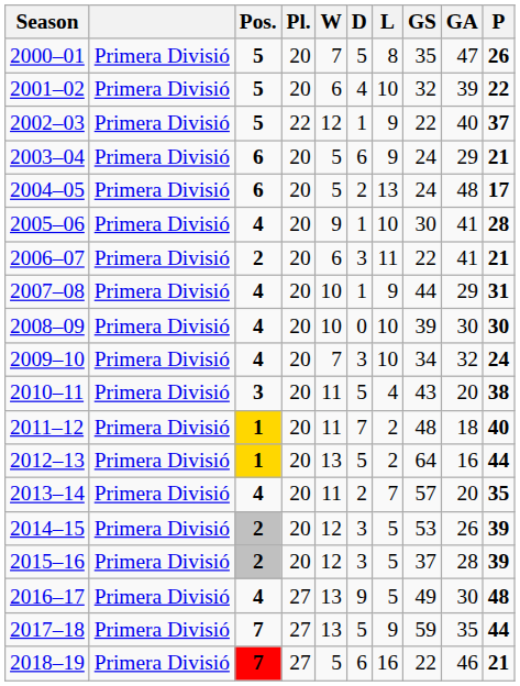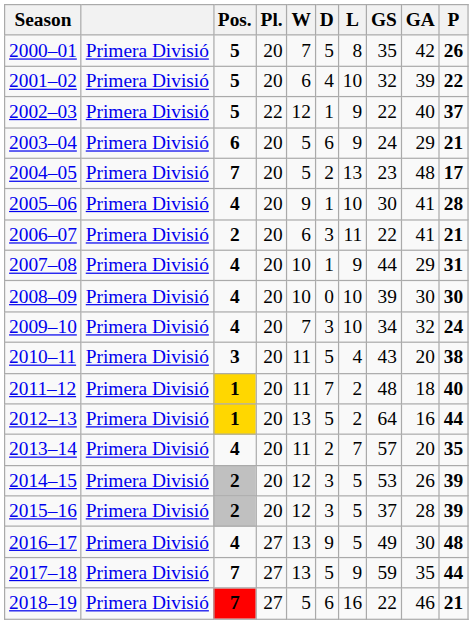2000–01 | GA: 47 -> 42
2004–05 | Pos.: 6 -> 7
2004–05 | GS: 24 -> 23
